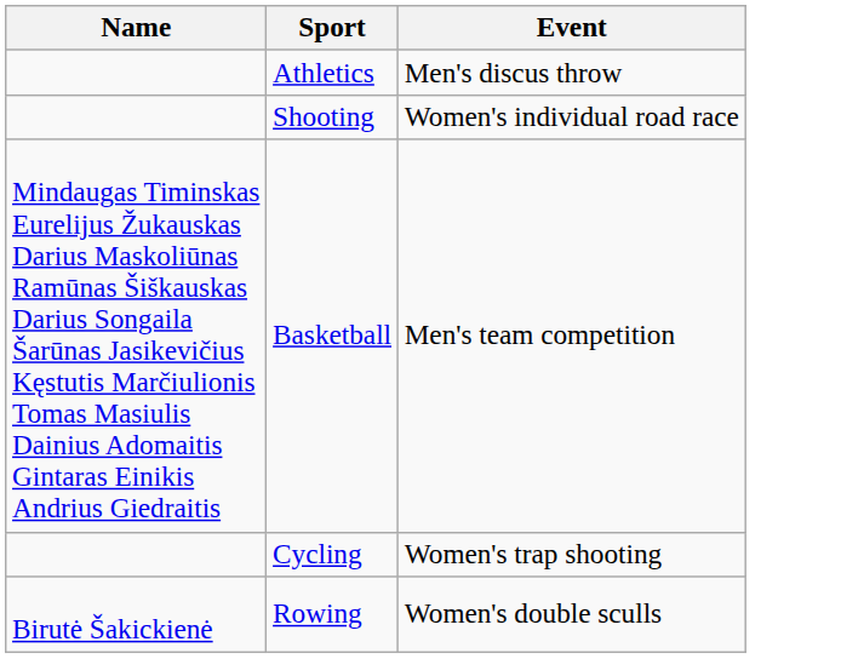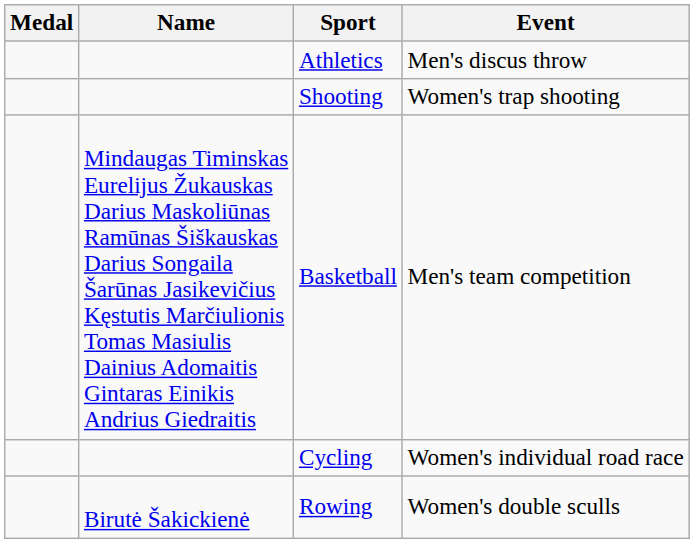+ column: Medal
Shooting | Event: Women's individual road race -> Women's trap shooting
Cycling | Event: Women's trap shooting -> Women's individual road race
